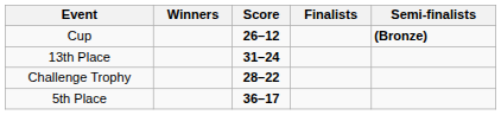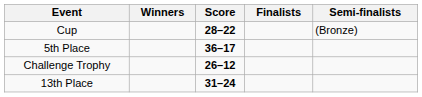Cup | Score: 26–12 -> 28–22
Cup | Semi-finalists: bold -> normal
rows swapped: 5th Place <-> 13th Place
Challenge Trophy | Score: 28–22 -> 26–12
